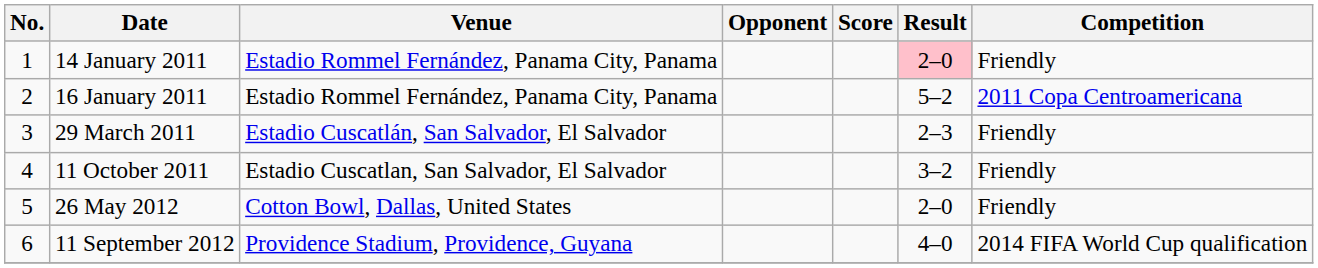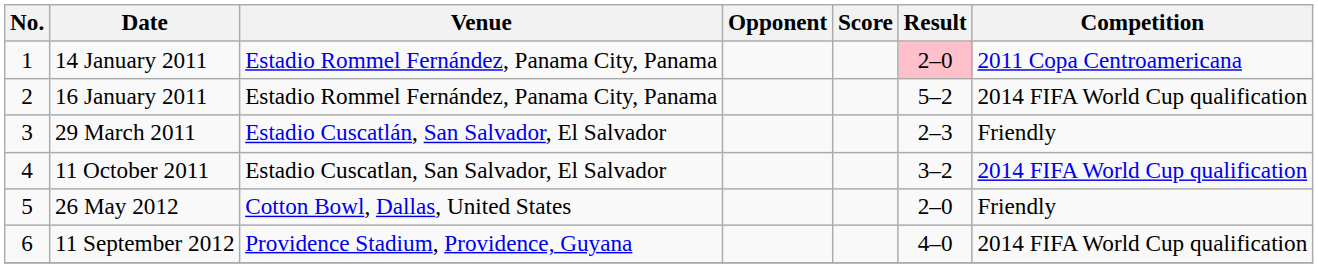14 January 2011 | Competition: Friendly -> 2011 Copa Centroamericana
16 January 2011 | Competition: 2011 Copa Centroamericana -> 2014 FIFA World Cup qualification
11 October 2011 | Competition: Friendly -> 2014 FIFA World Cup qualification
